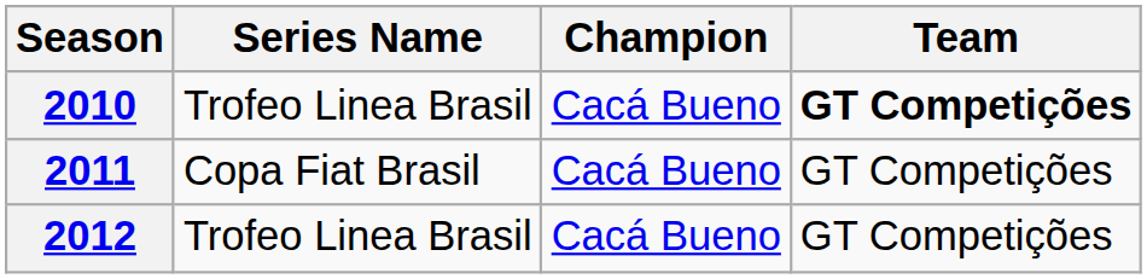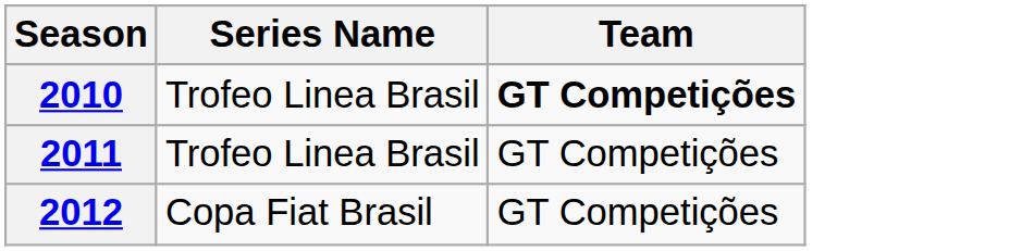- column: Champion | Cacá Bueno | Cacá Bueno | Cacá Bueno
2011 | Series Name: Copa Fiat Brasil -> Trofeo Linea Brasil
2012 | Series Name: Trofeo Linea Brasil -> Copa Fiat Brasil
